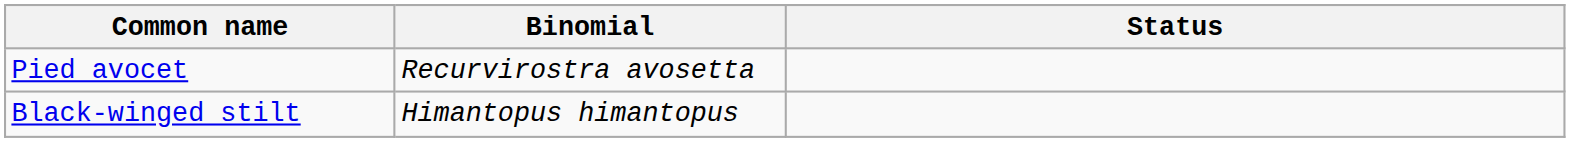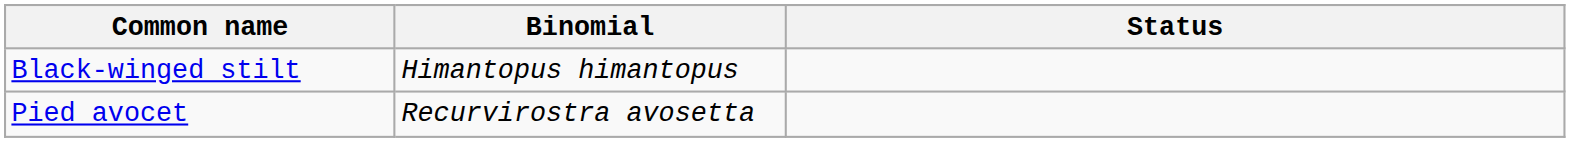rows swapped: Black-winged stilt <-> Pied avocet
